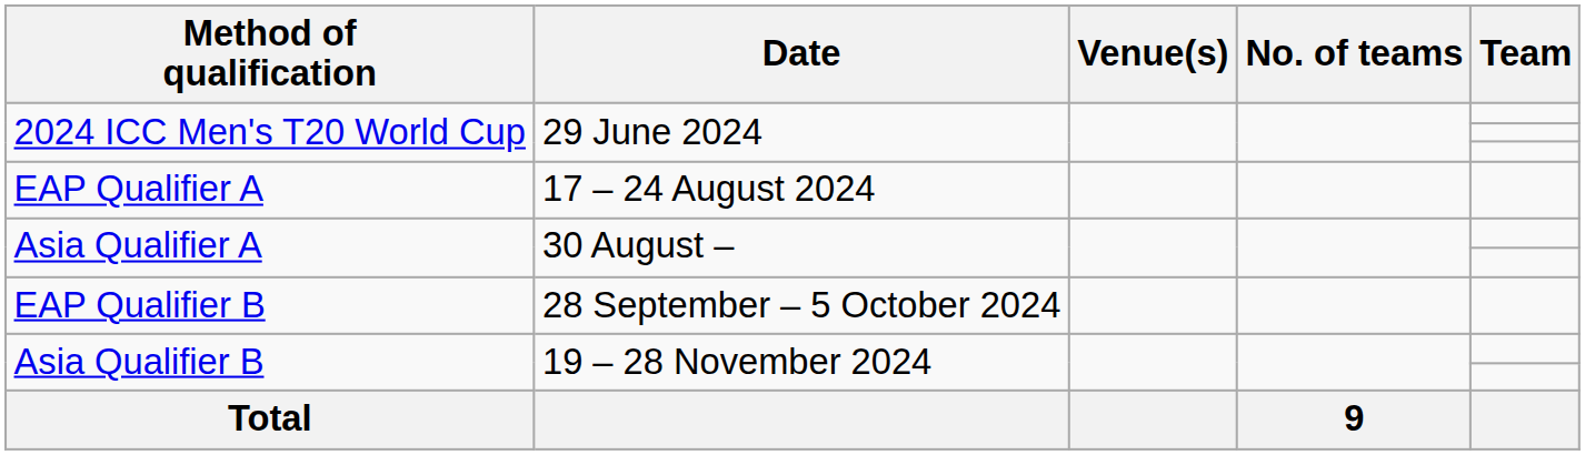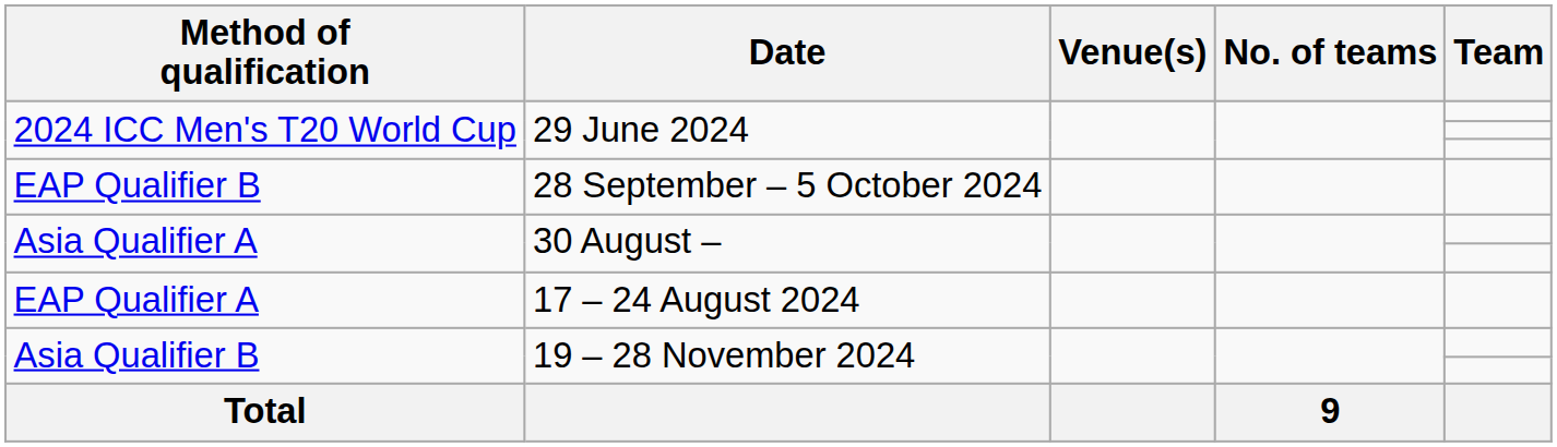rows swapped: EAP Qualifier A <-> EAP Qualifier B
